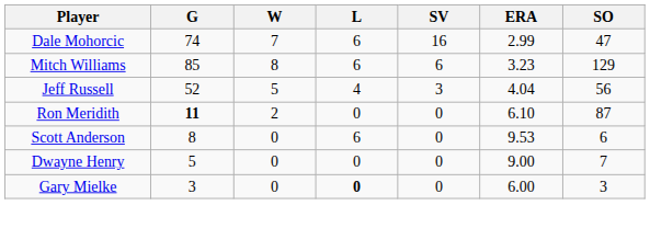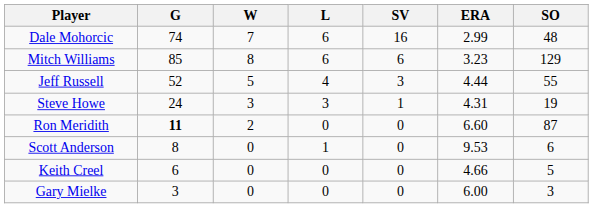Dale Mohorcic | SO: 47 -> 48
Jeff Russell | ERA: 4.04 -> 4.44
Jeff Russell | SO: 56 -> 55
+ row: Steve Howe | 24 | 3 | 3 | 1 | 4.31 | 19
Ron Meridith | ERA: 6.10 -> 6.60
Scott Anderson | L: 6 -> 1
+ row: Keith Creel | 6 | 0 | 0 | 0 | 4.66 | 5
- row: Dwayne Henry | 5 | 0 | 0 | 0 | 9.00 | 7
Gary Mielke | L: bold -> normal
